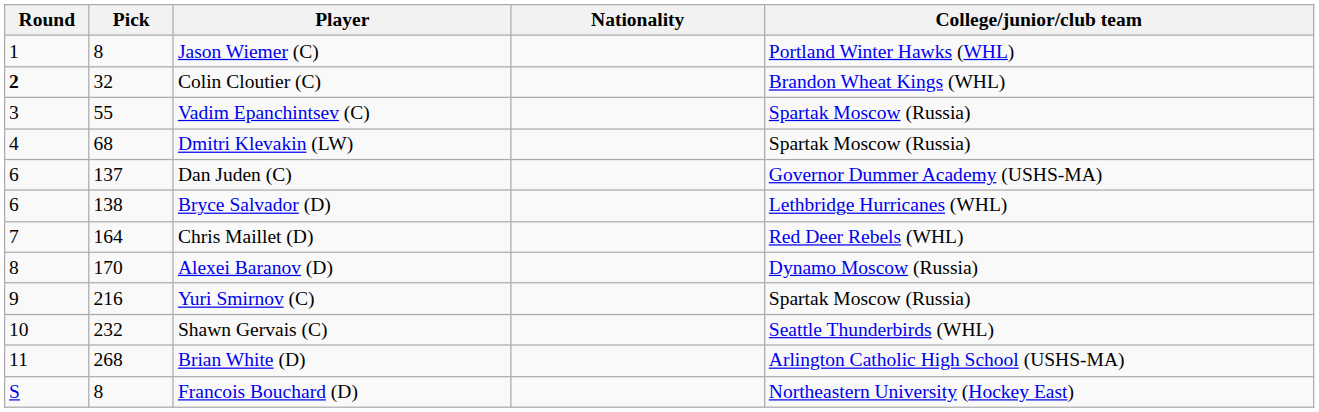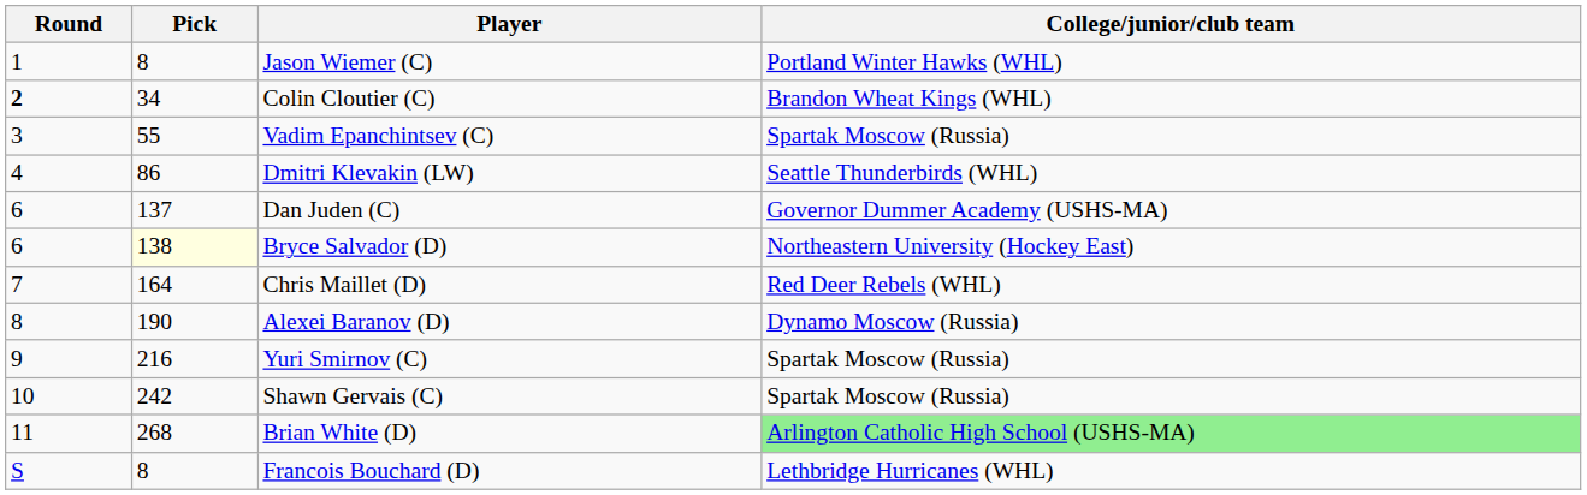- column: Nationality
Colin Cloutier (C) | Pick: 32 -> 34
Dmitri Klevakin (LW) | Pick: 68 -> 86
Dmitri Klevakin (LW) | College/junior/club team: Spartak Moscow (Russia) -> Seattle Thunderbirds (WHL)
Bryce Salvador (D) | Pick: no background -> lightyellow background
Bryce Salvador (D) | College/junior/club team: Lethbridge Hurricanes (WHL) -> Northeastern University (Hockey East)
Alexei Baranov (D) | Pick: 170 -> 190
Shawn Gervais (C) | Pick: 232 -> 242
Shawn Gervais (C) | College/junior/club team: Seattle Thunderbirds (WHL) -> Spartak Moscow (Russia)
Brian White (D) | College/junior/club team: no background -> lightgreen background
Francois Bouchard (D) | College/junior/club team: Northeastern University (Hockey East) -> Lethbridge Hurricanes (WHL)
